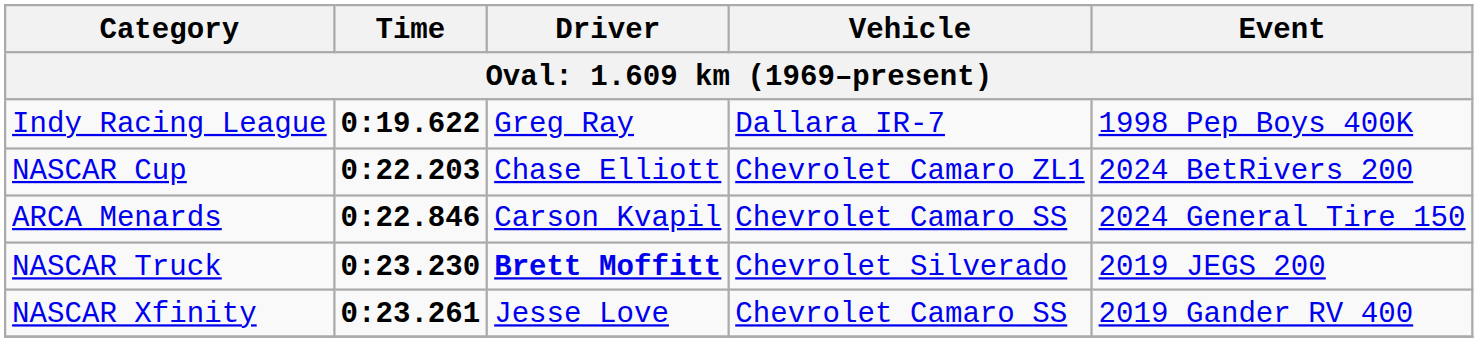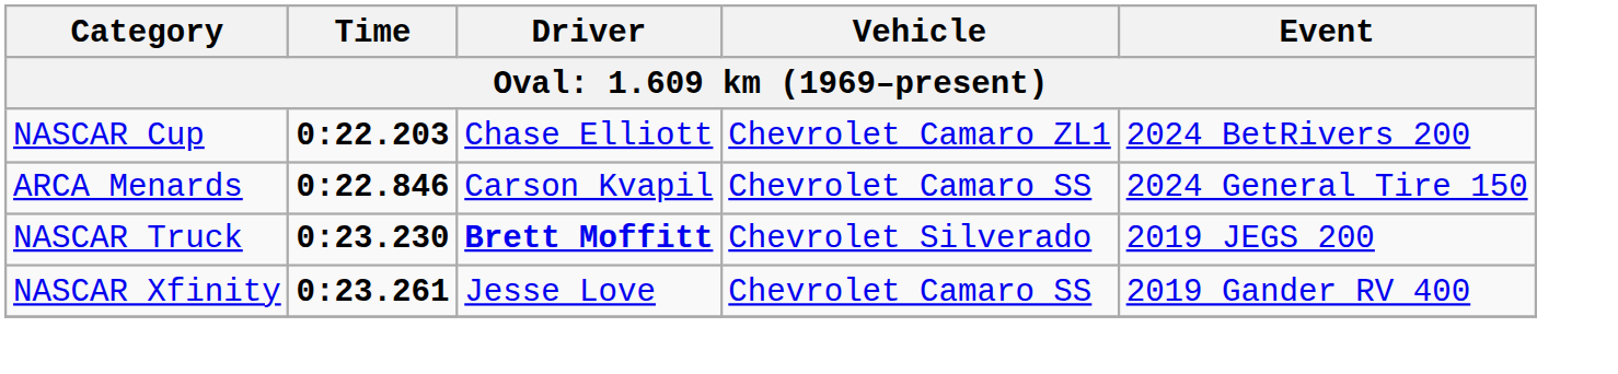- row: Indy Racing League | 0:19.622 | Greg Ray | Dallara IR-7 | 1998 Pep Boys 400K
